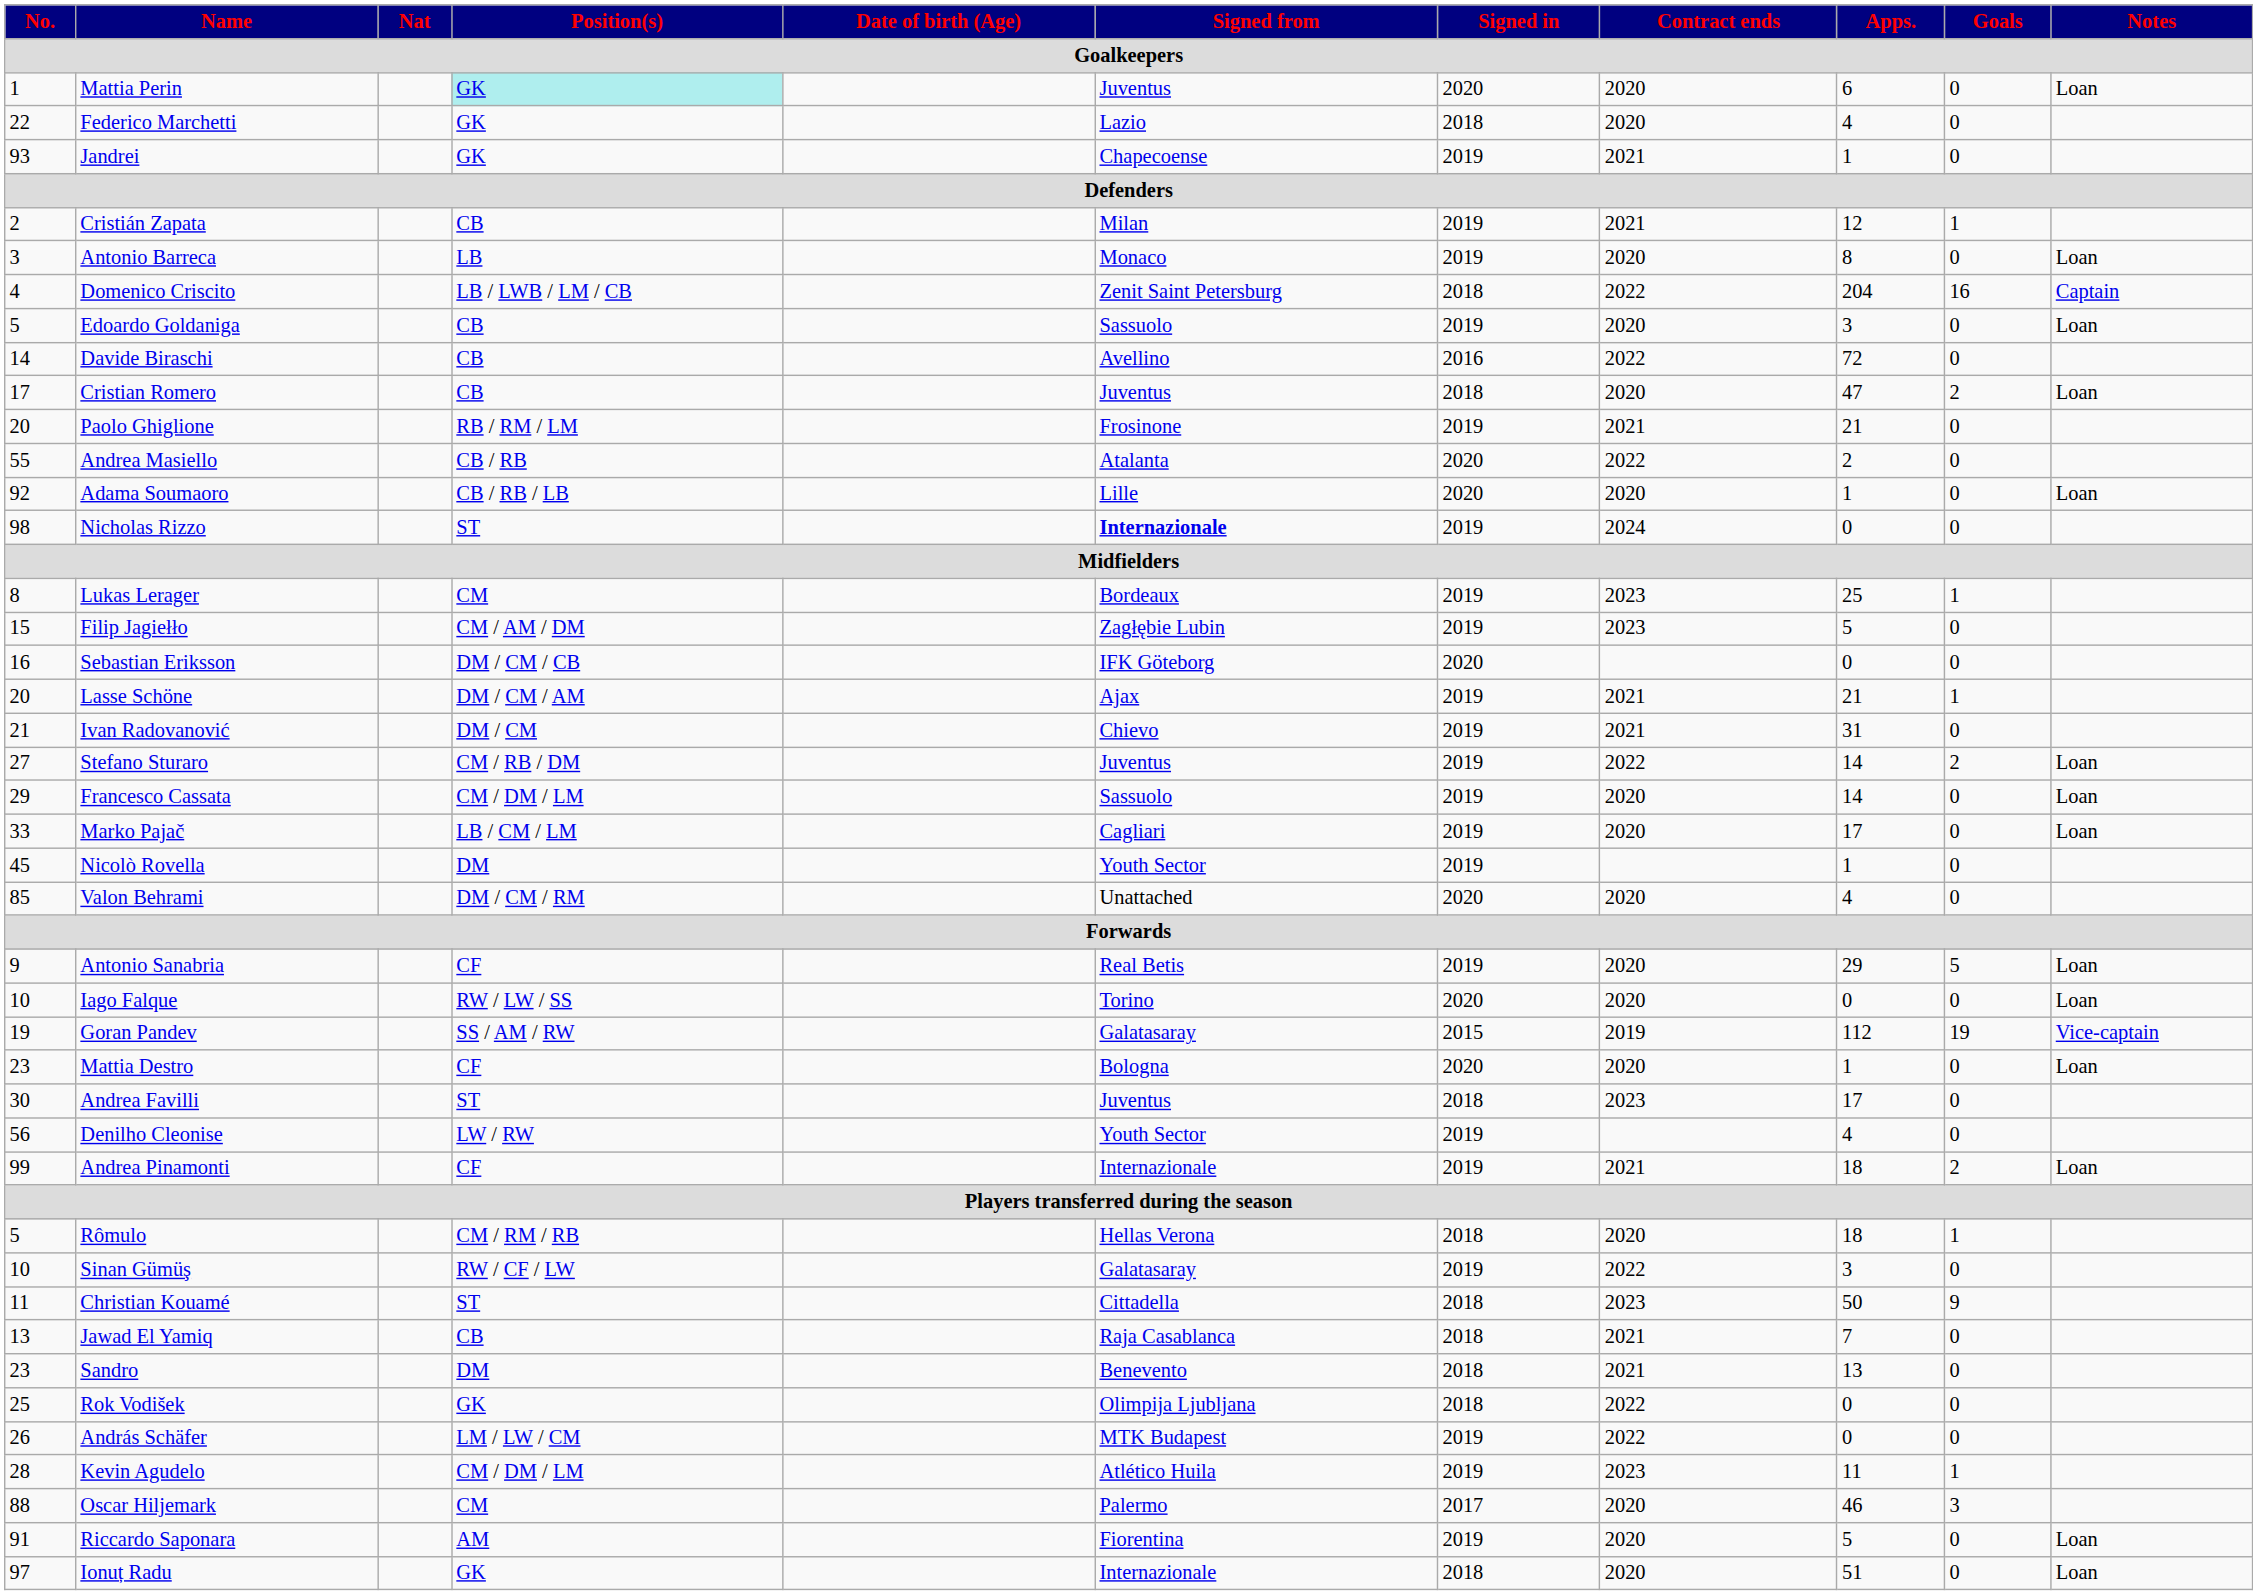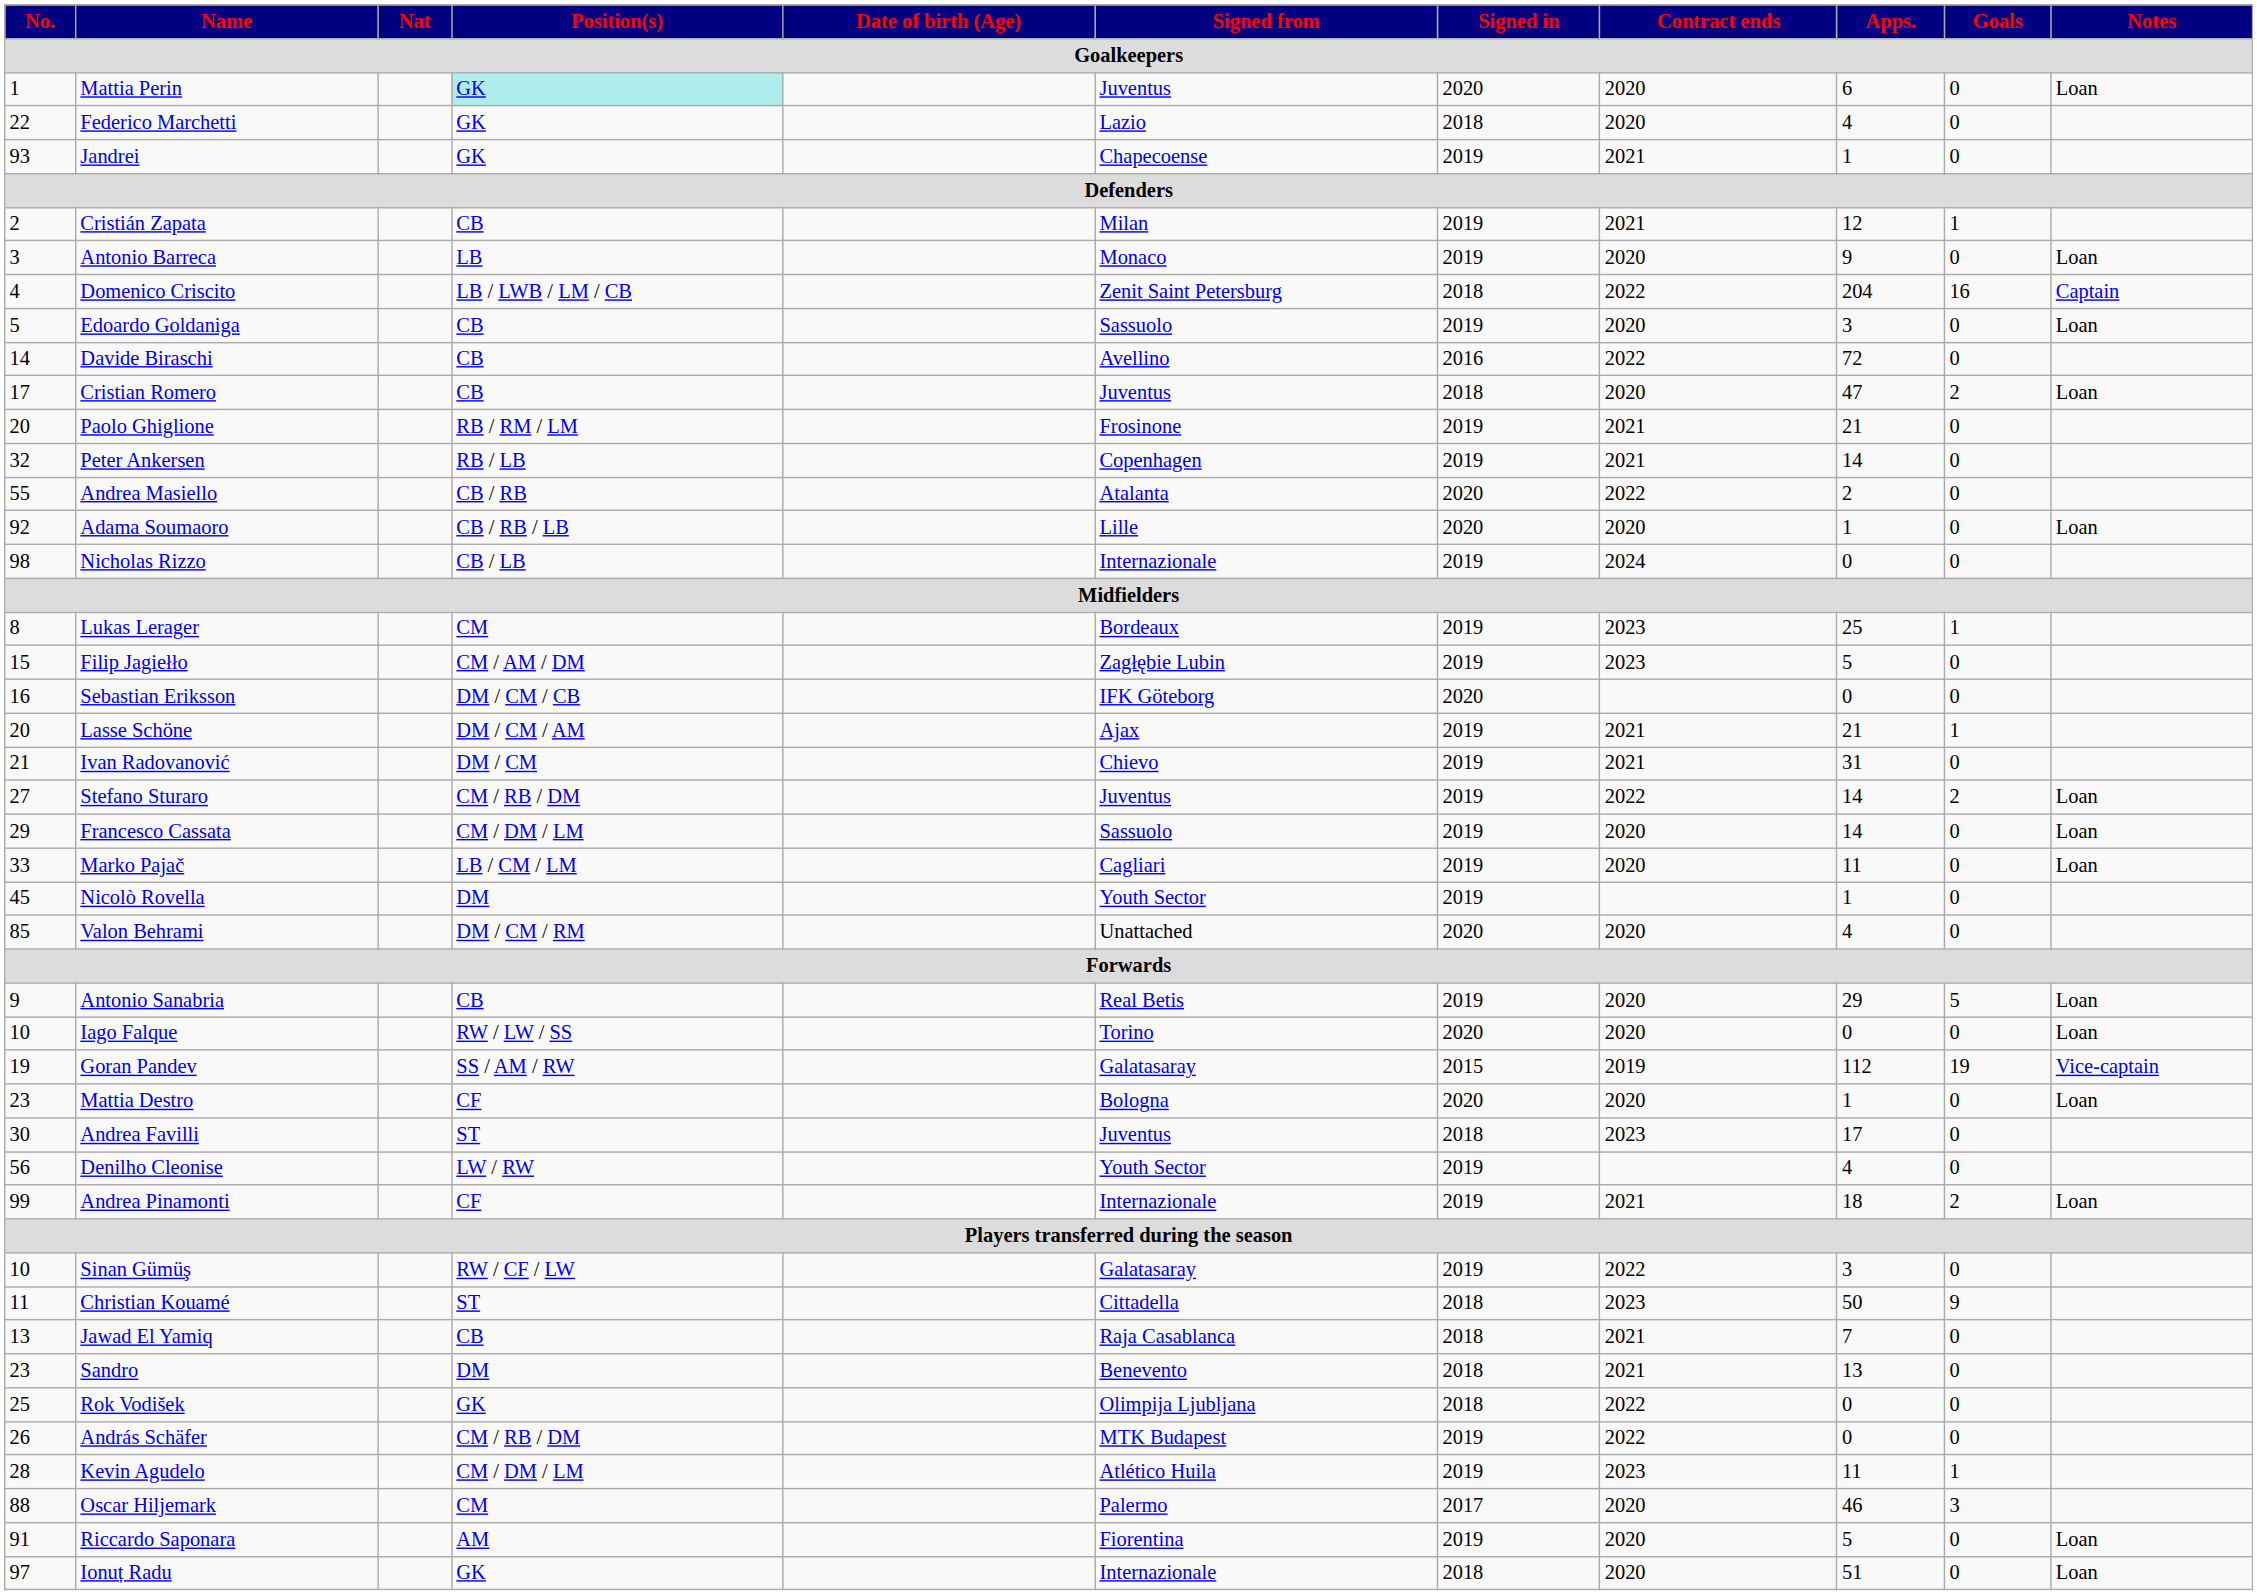Antonio Barreca | Apps.: 8 -> 9
+ row: 32 | Peter Ankersen | RB / LB | Copenhagen | 2019 | 2021 | 14 | 0
Nicholas Rizzo | Position(s): ST -> CB / LB
Nicholas Rizzo | Signed from: bold -> normal
Marko Pajač | Apps.: 17 -> 11
Antonio Sanabria | Position(s): CF -> CB
- row: 5 | Rômulo | CM / RM / RB | Hellas Verona | 2018 | 2020 | 18 | 1
András Schäfer | Position(s): LM / LW / CM -> CM / RB / DM
